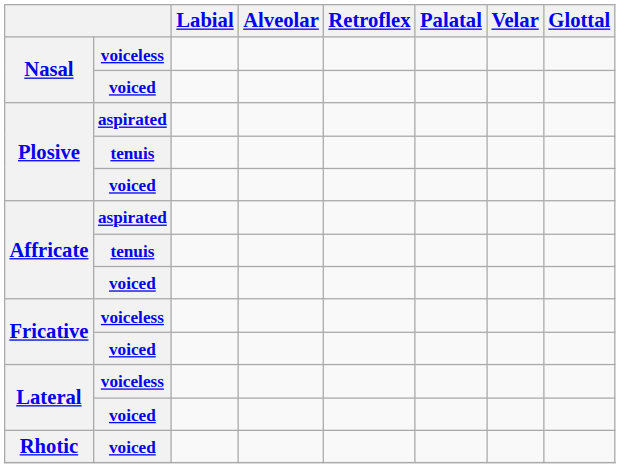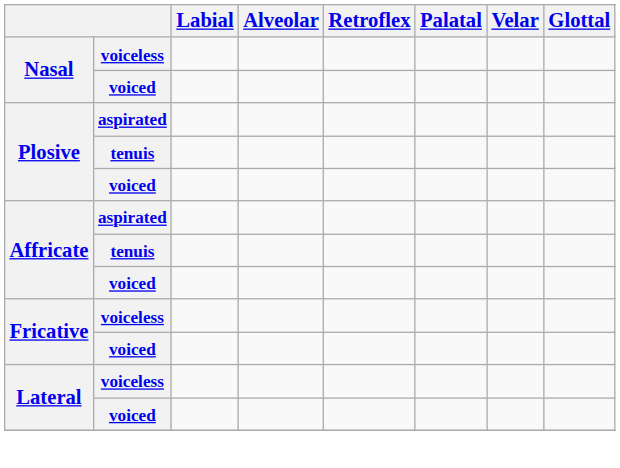- row: Rhotic | voiced
